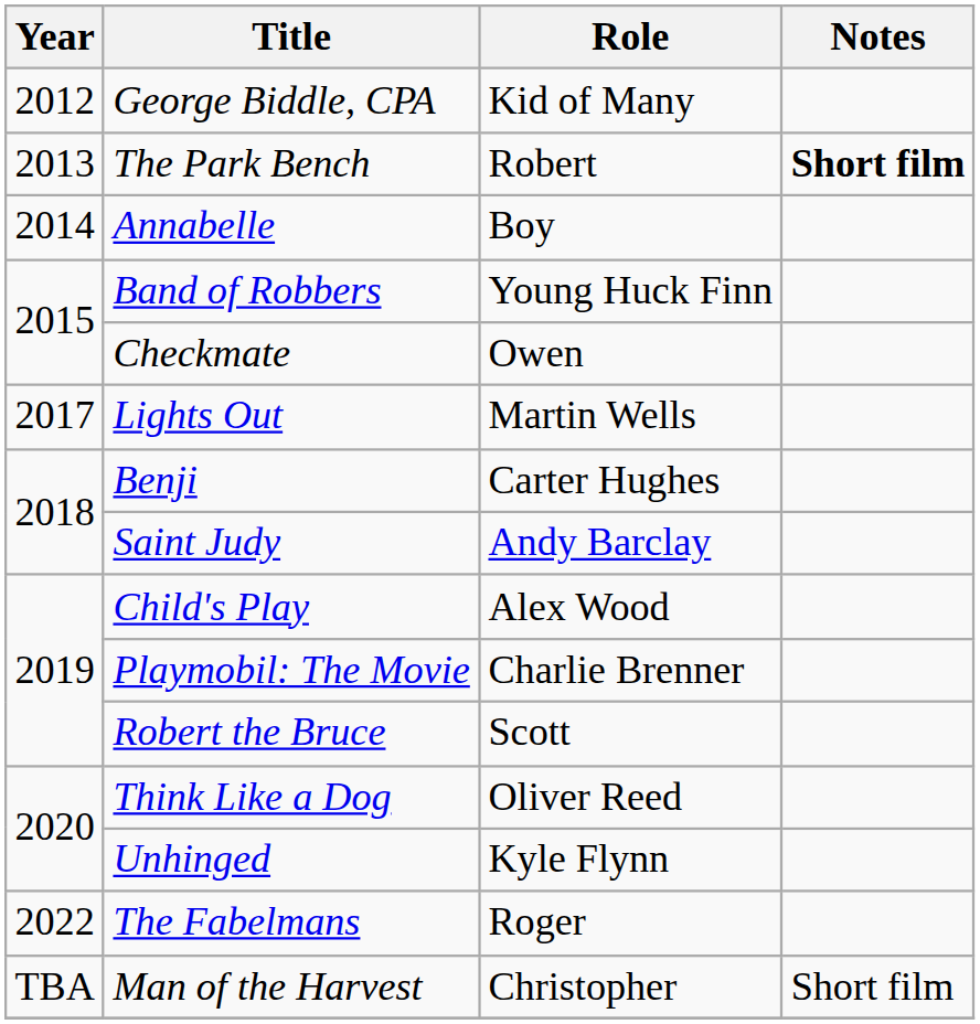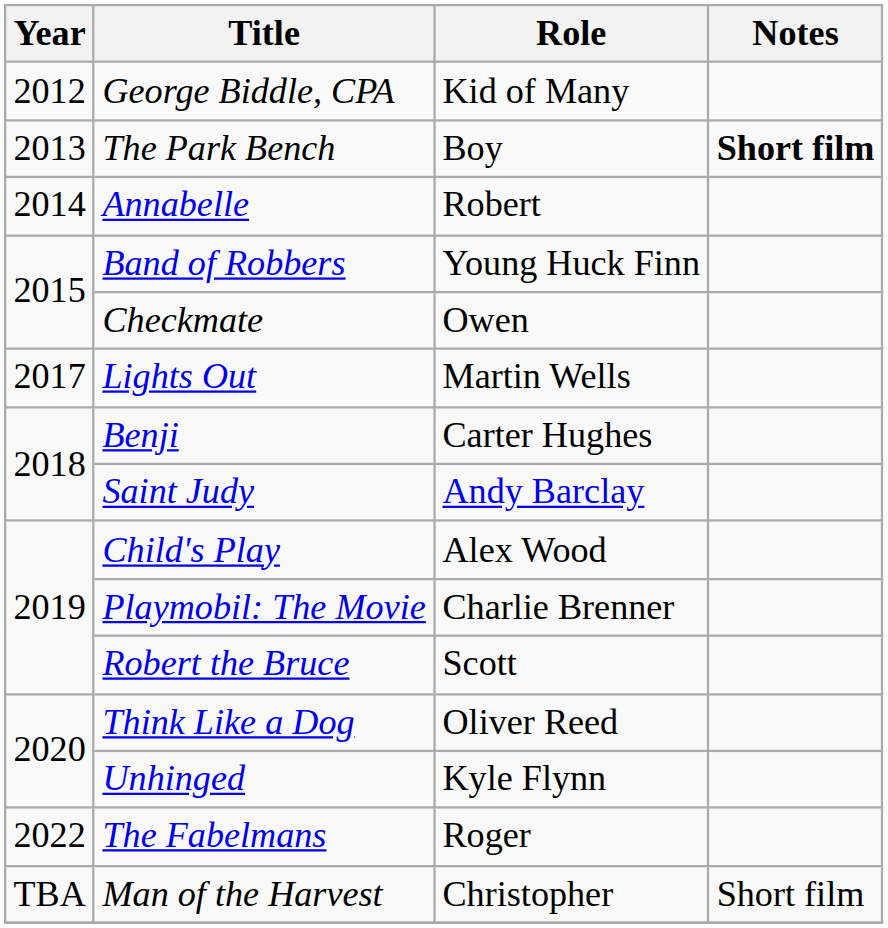The Park Bench | Role: Robert -> Boy
Annabelle | Role: Boy -> Robert
